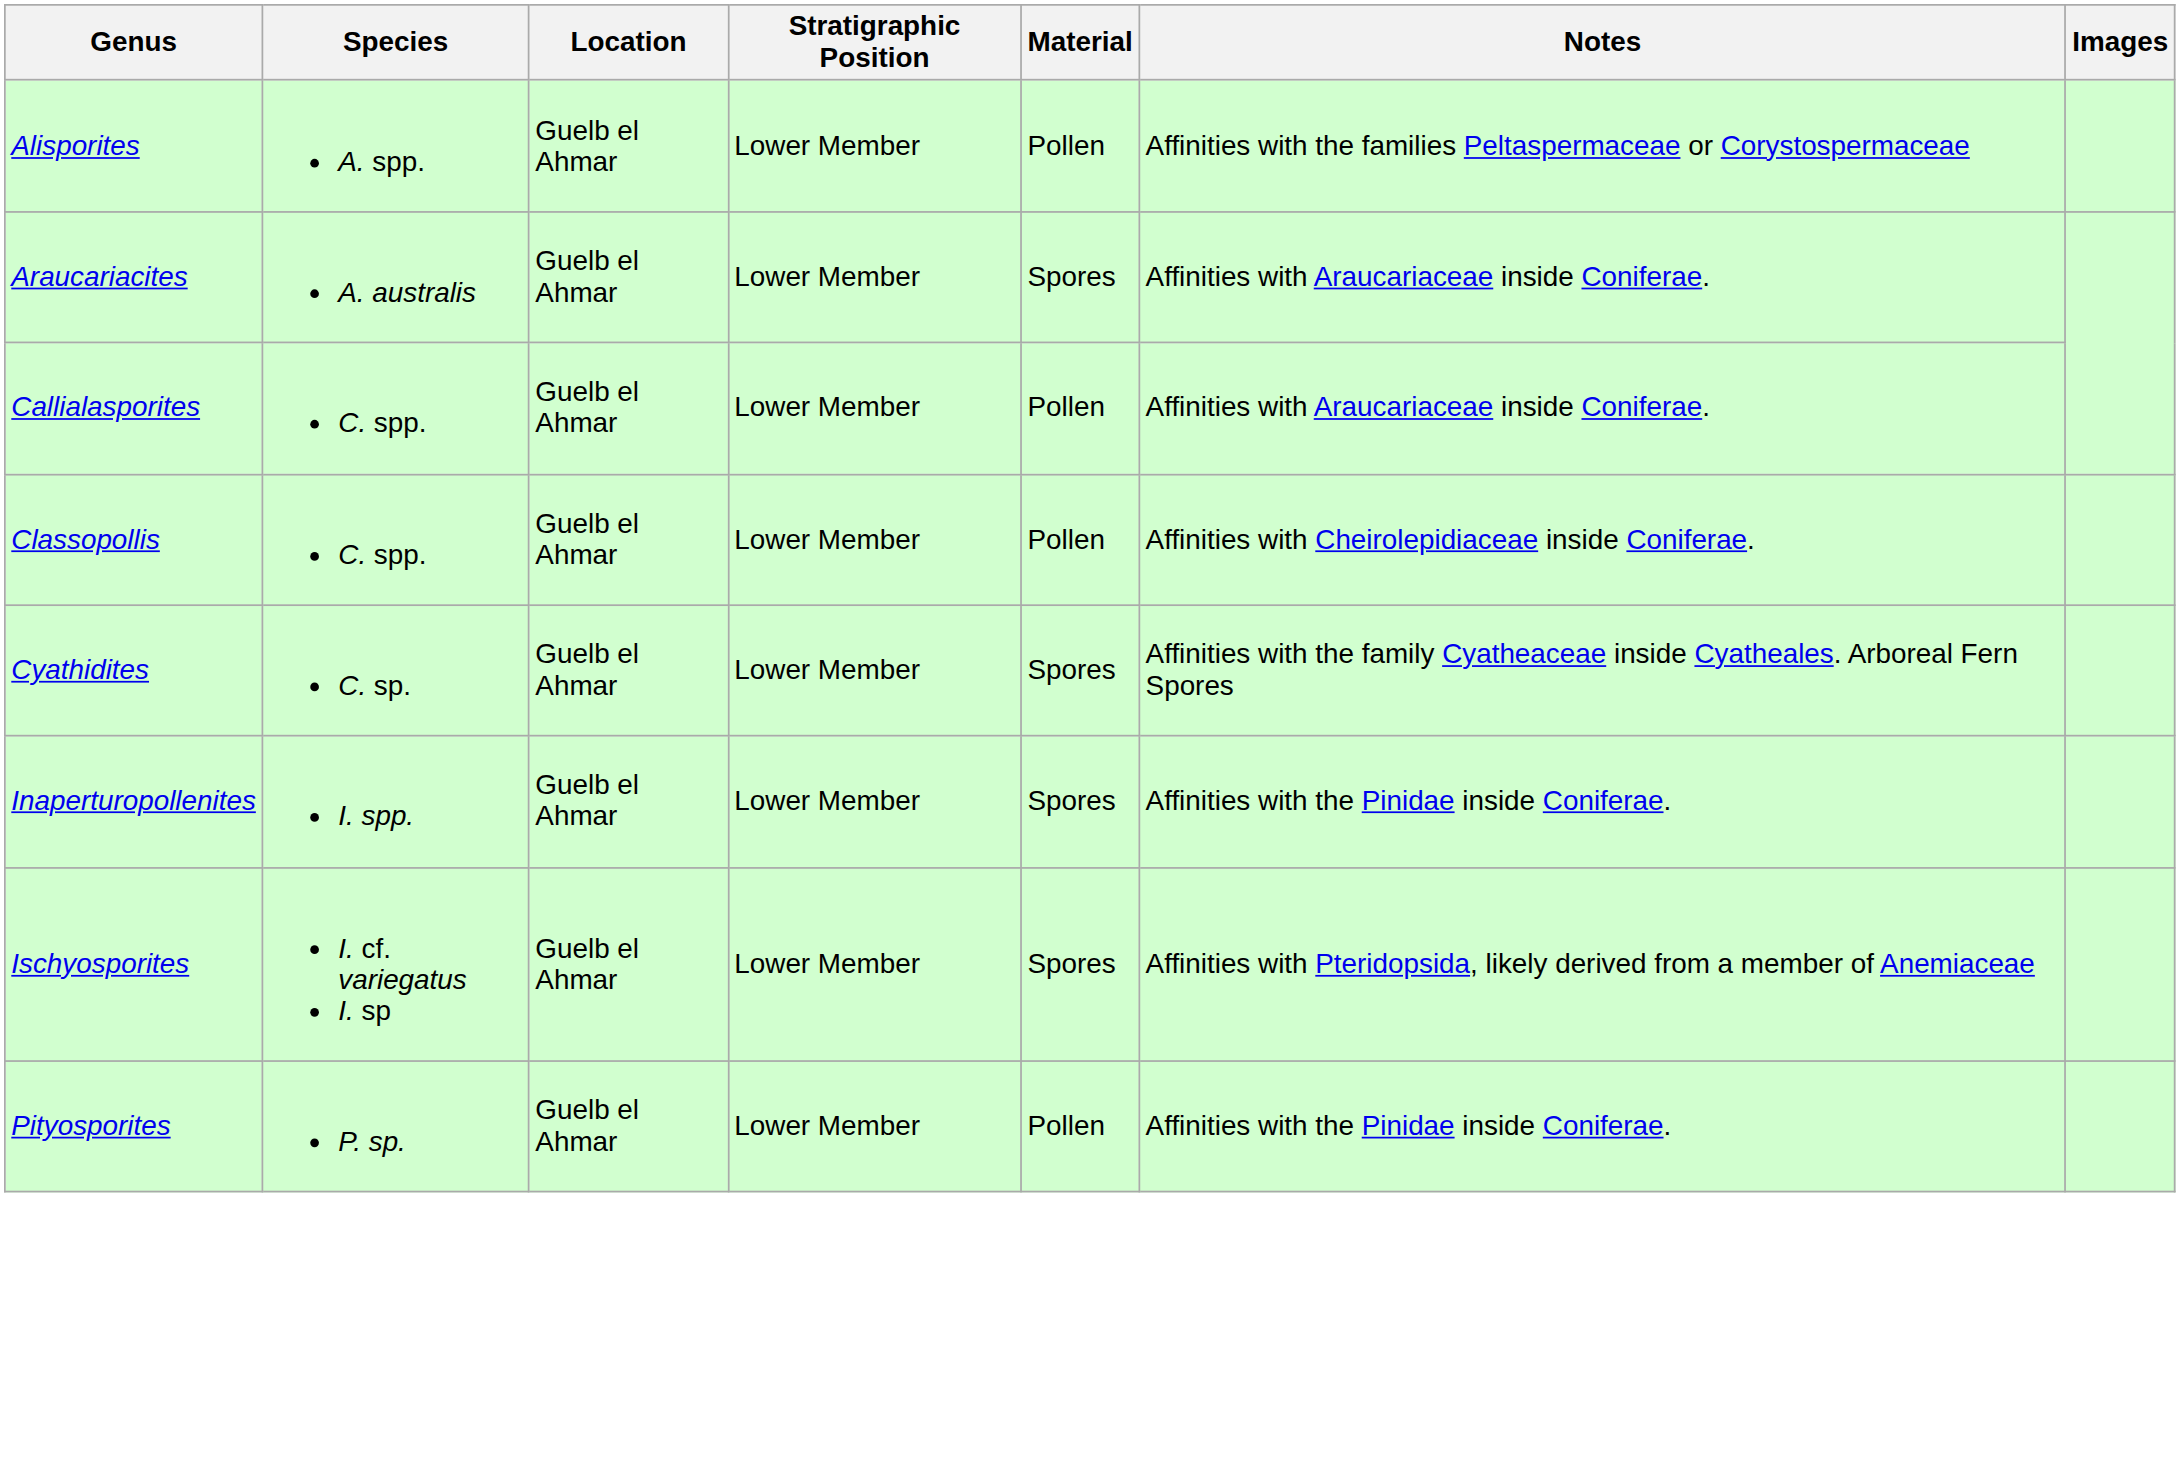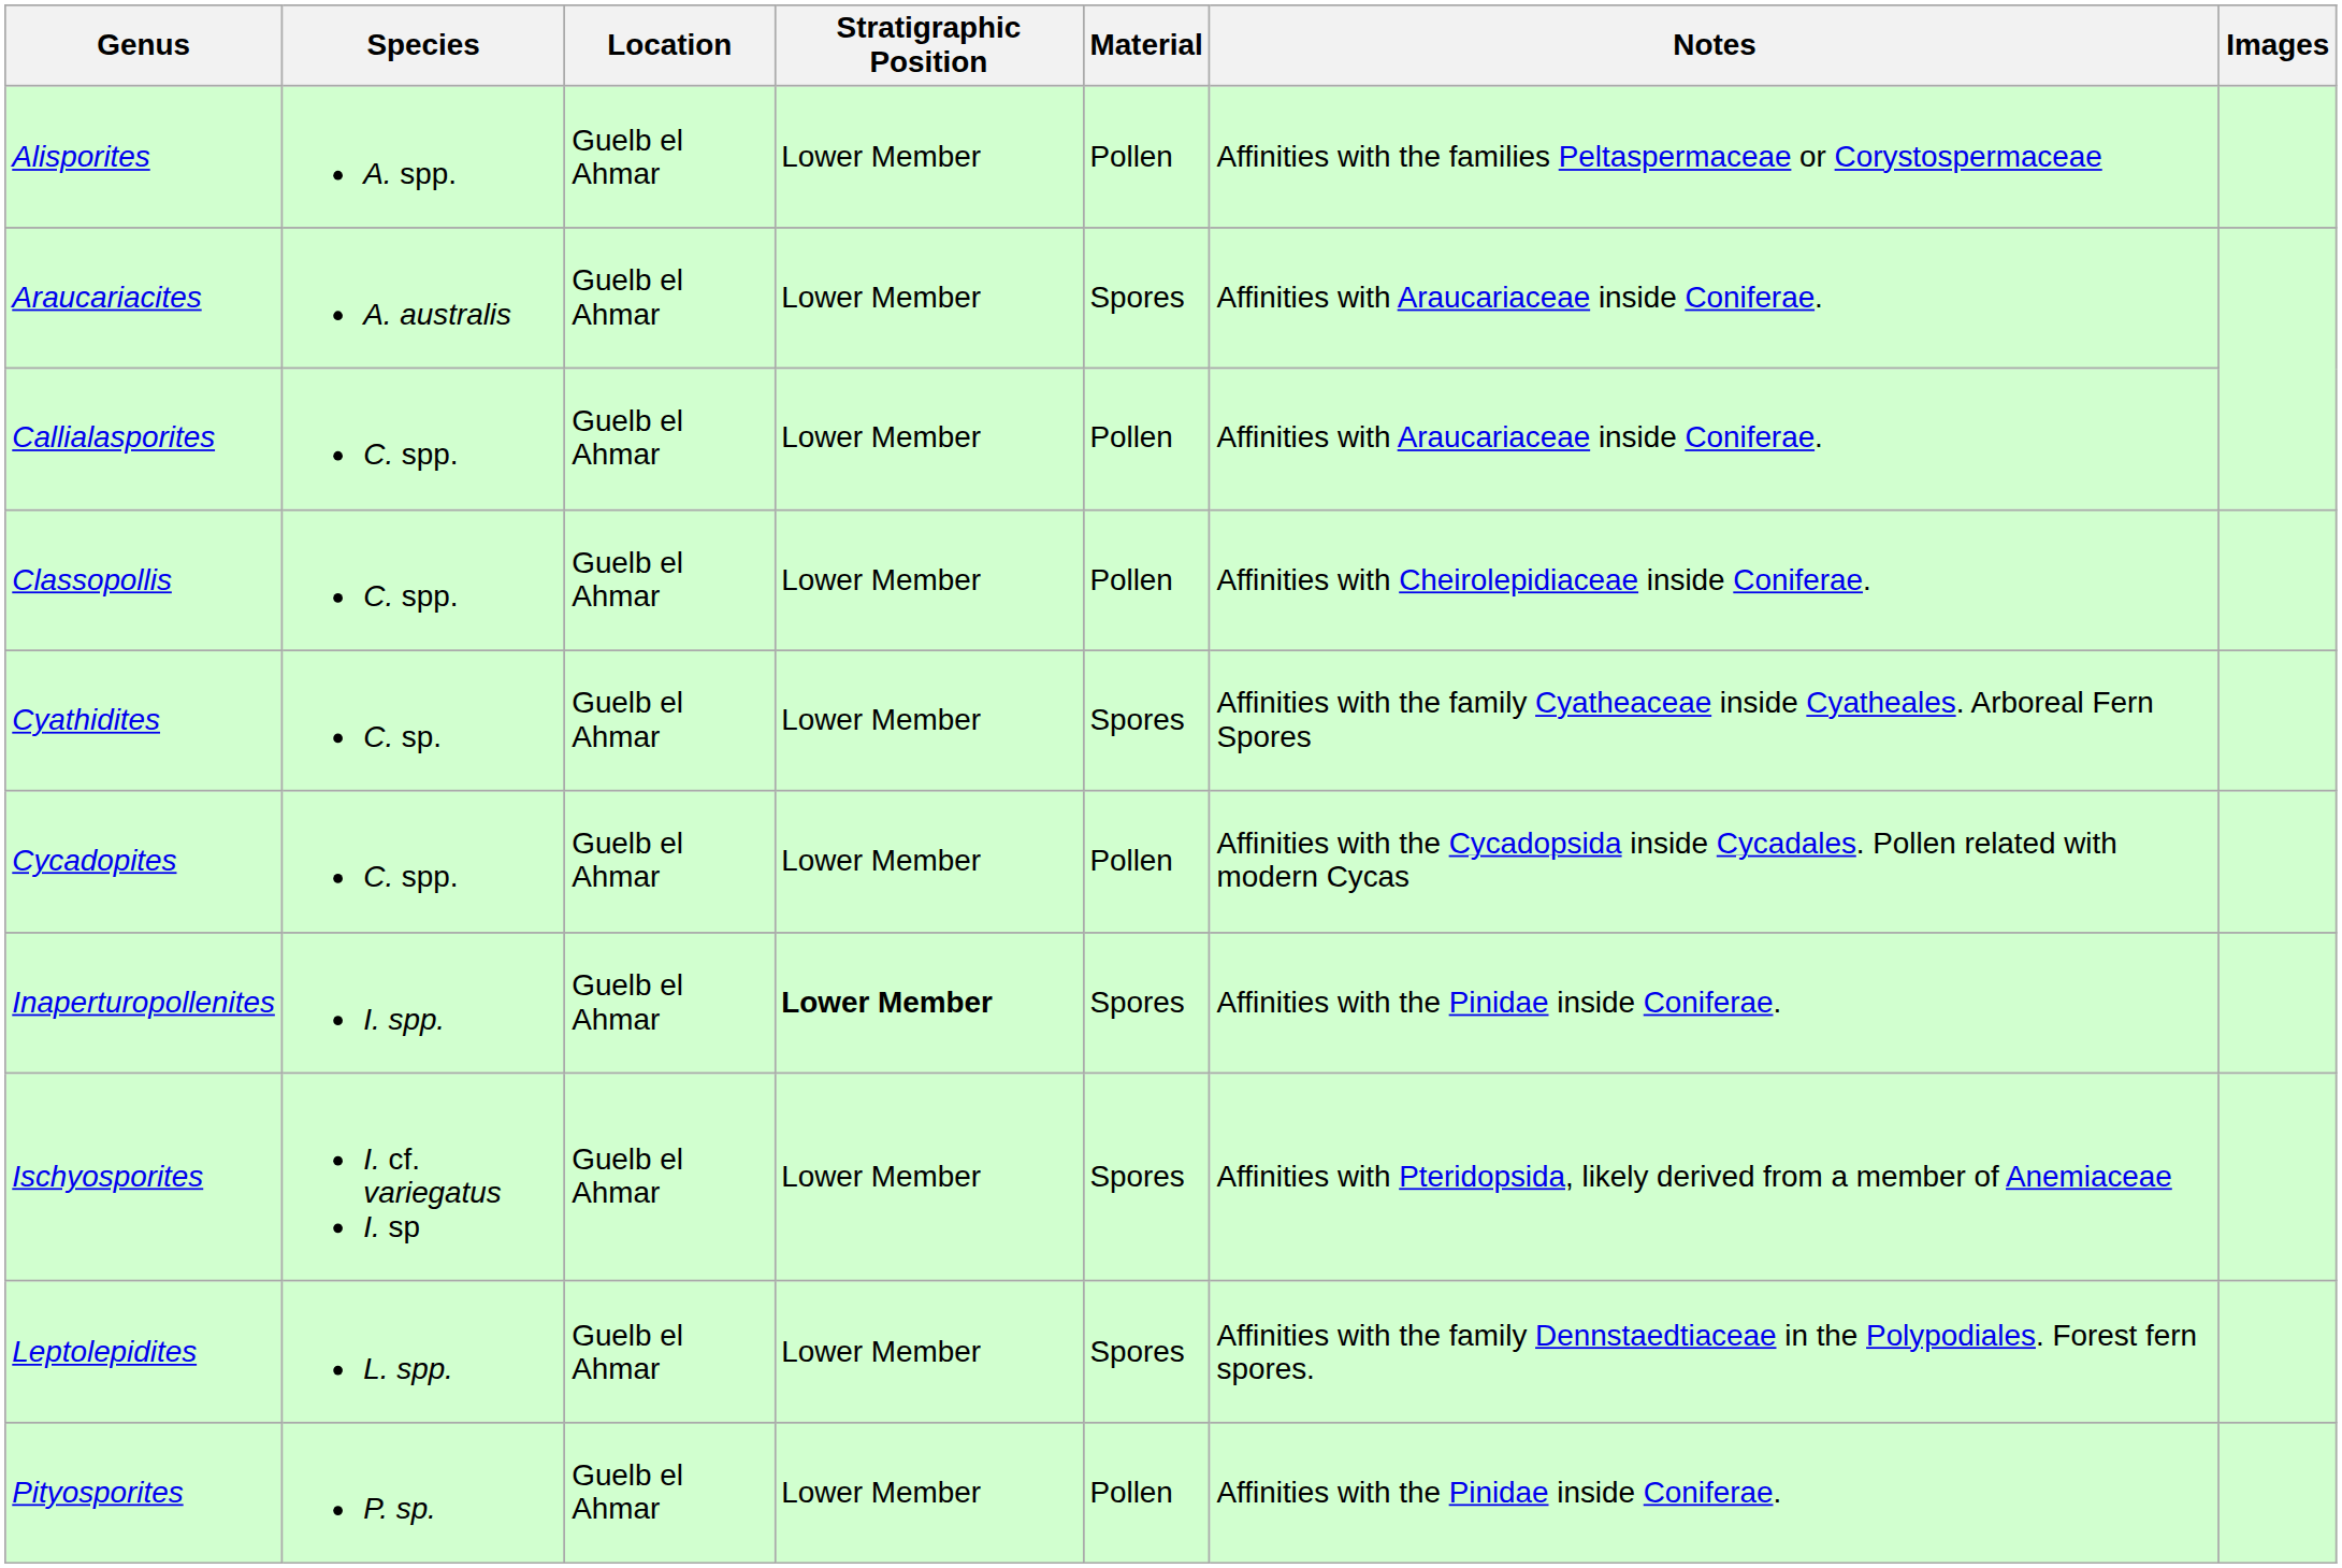+ row: Cycadopites | C. spp. | Guelb el Ahmar | Lower Member | Pollen | Affinities with the Cycadopsida inside Cycadales. Pollen related with modern Cycas
Inaperturopollenites | Stratigraphic Position: normal -> bold
+ row: Leptolepidites | L. spp. | Guelb el Ahmar | Lower Member | Spores | Affinities with the family Dennstaedtiaceae in the Polypodiales. Forest fern spores.
